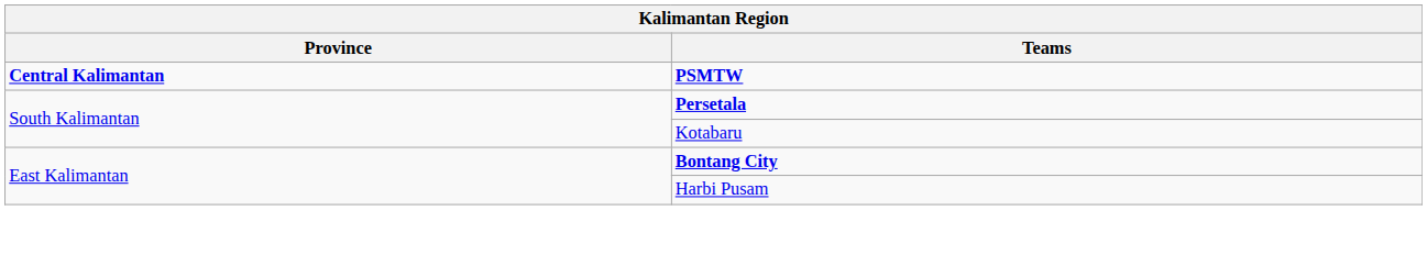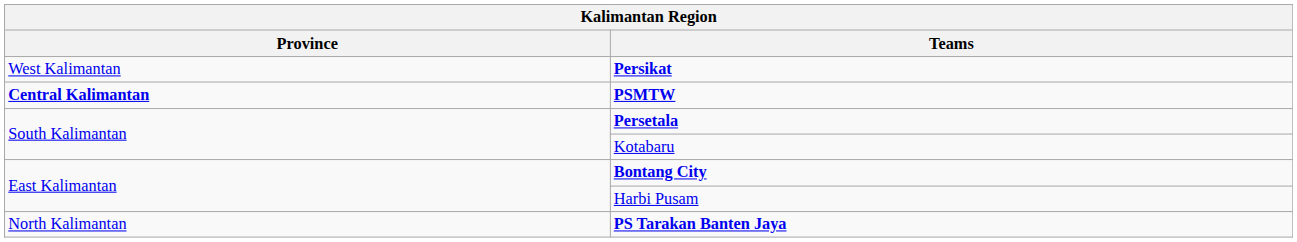+ row: West Kalimantan | Persikat
+ row: North Kalimantan | PS Tarakan Banten Jaya
